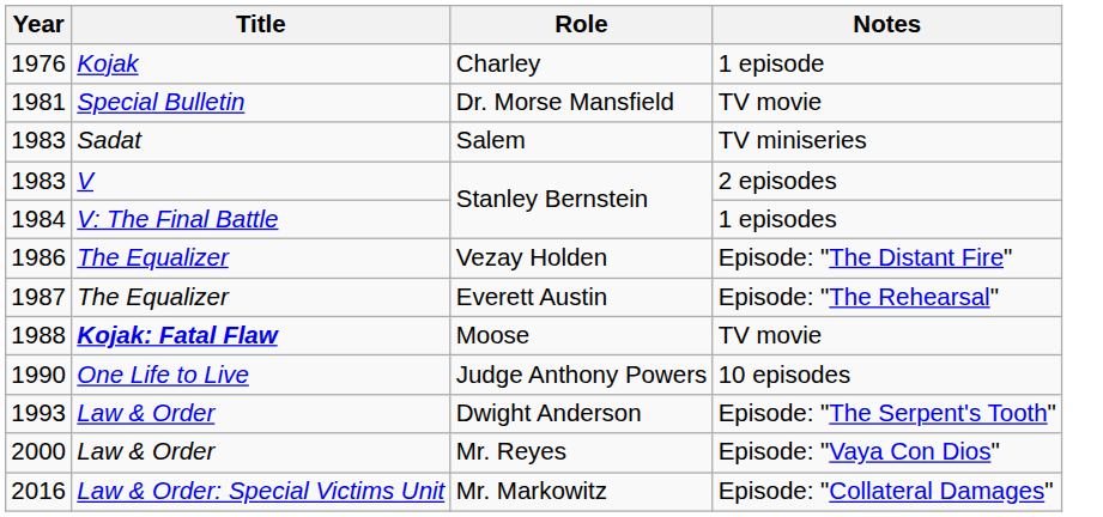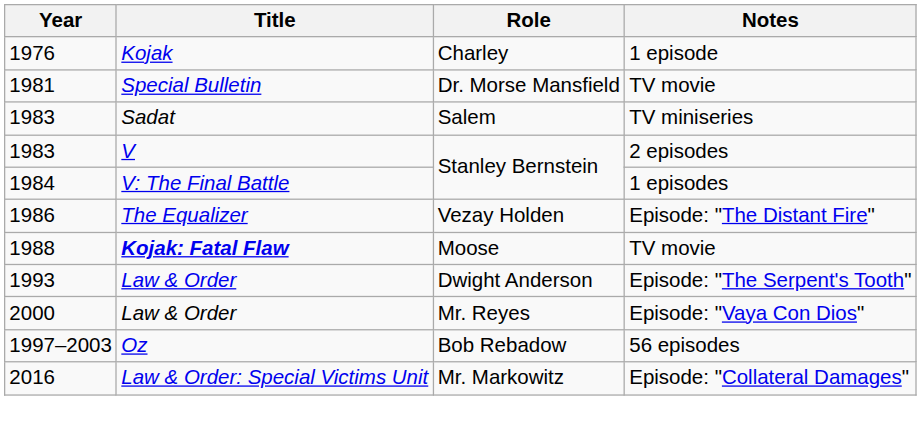- row: 1987 | The Equalizer | Everett Austin | Episode: "The Rehearsal"
- row: 1990 | One Life to Live | Judge Anthony Powers | 10 episodes
+ row: 1997–2003 | Oz | Bob Rebadow | 56 episodes
